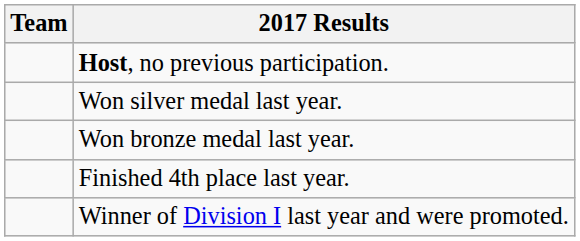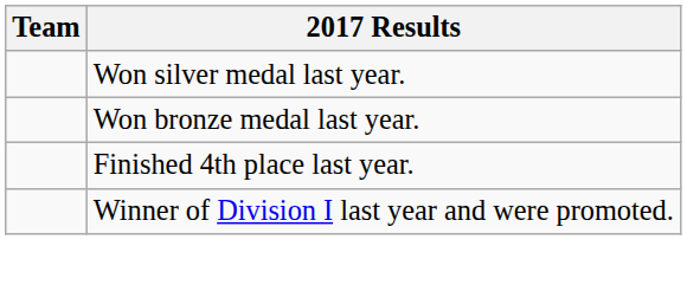- row: Host, no previous participation.
